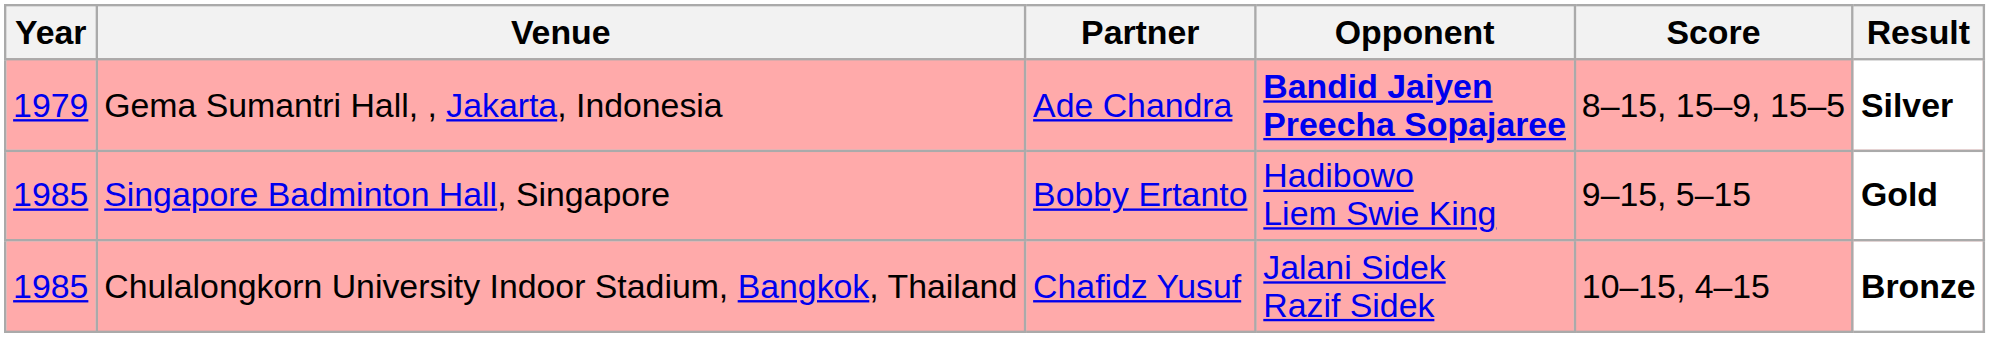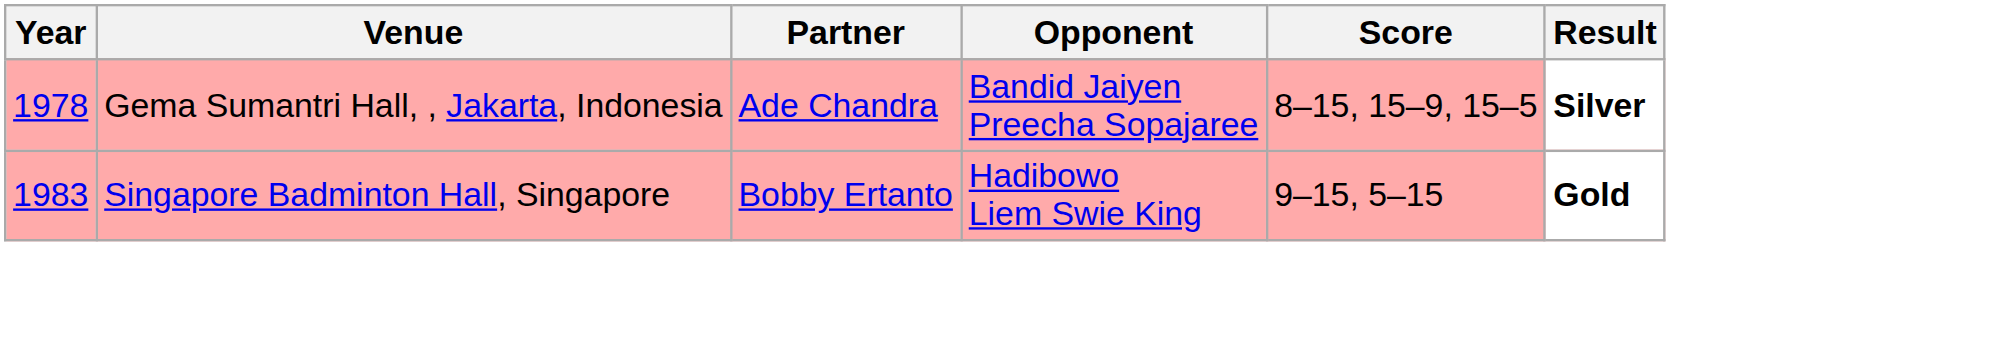Gema Sumantri Hall, , Jakarta, Indonesia | Year: 1979 -> 1978
Gema Sumantri Hall, , Jakarta, Indonesia | Opponent: bold -> normal
Singapore Badminton Hall, Singapore | Year: 1985 -> 1983
- row: 1985 | Chulalongkorn University Indoor Stadium, Bangkok, Thailand | Chafidz Yusuf | Jalani Sidek Razif Sidek | 10–15, 4–15 | Bronze
